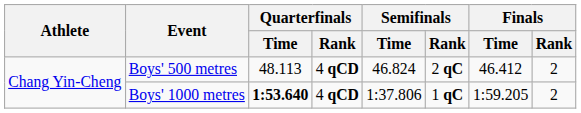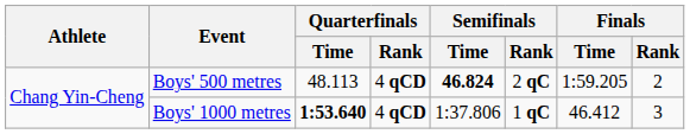Boys' 500 metres | Semifinals / Time: normal -> bold
Boys' 500 metres | Finals / Time: 46.412 -> 1:59.205
Boys' 1000 metres | Finals / Time: 1:59.205 -> 46.412
Boys' 1000 metres | Finals / Rank: 2 -> 3
